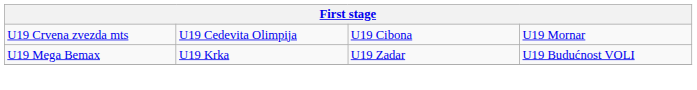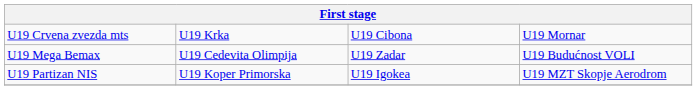U19 Crvena zvezda mts | column 2: U19 Cedevita Olimpija -> U19 Krka
U19 Mega Bemax | column 2: U19 Krka -> U19 Cedevita Olimpija
+ row: U19 Partizan NIS | U19 Koper Primorska | U19 Igokea | U19 MZT Skopje Aerodrom
